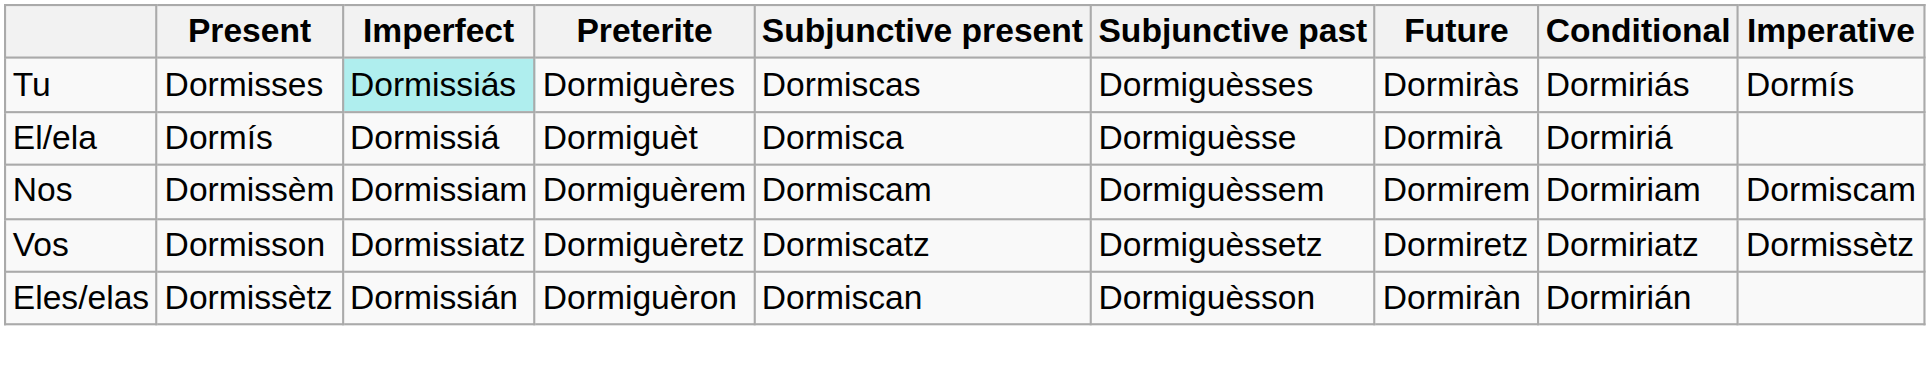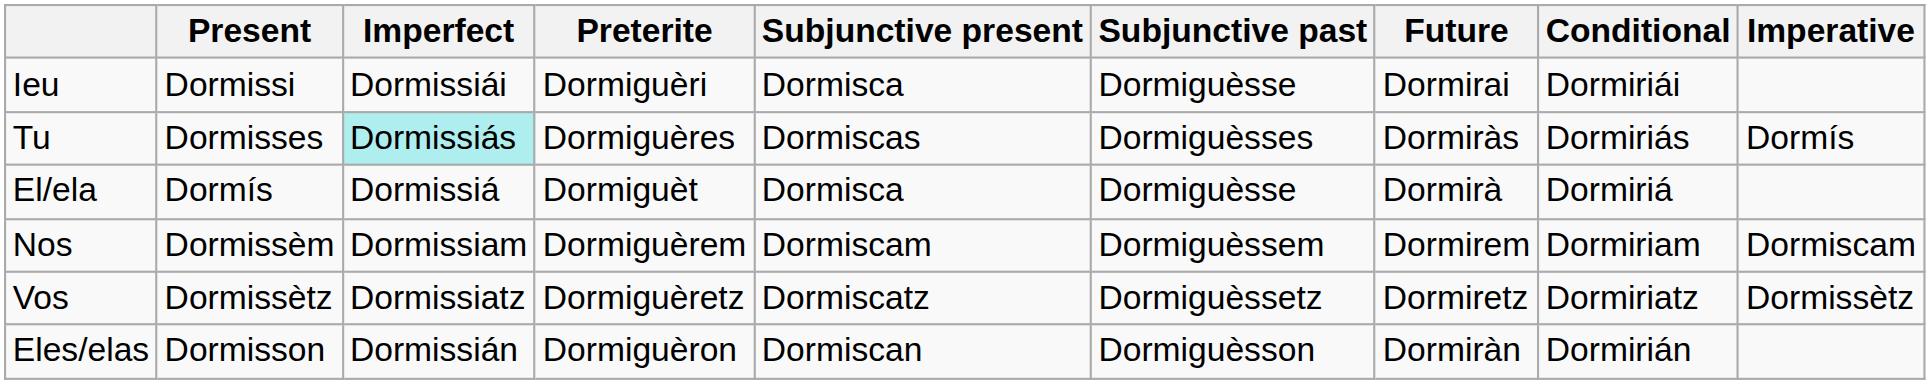+ row: Ieu | Dormissi | Dormissiái | Dormiguèri | Dormisca | Dormiguèsse | Dormirai | Dormiriái
Vos | Present: Dormisson -> Dormissètz
Eles/elas | Present: Dormissètz -> Dormisson
